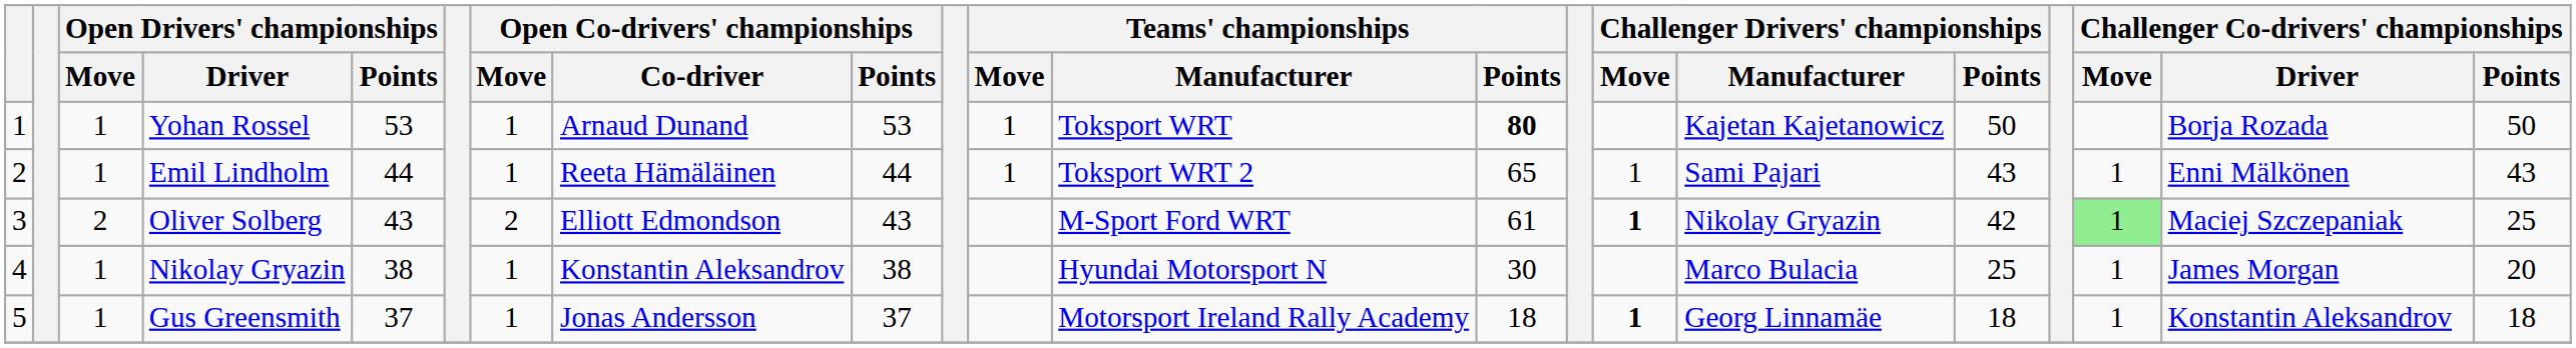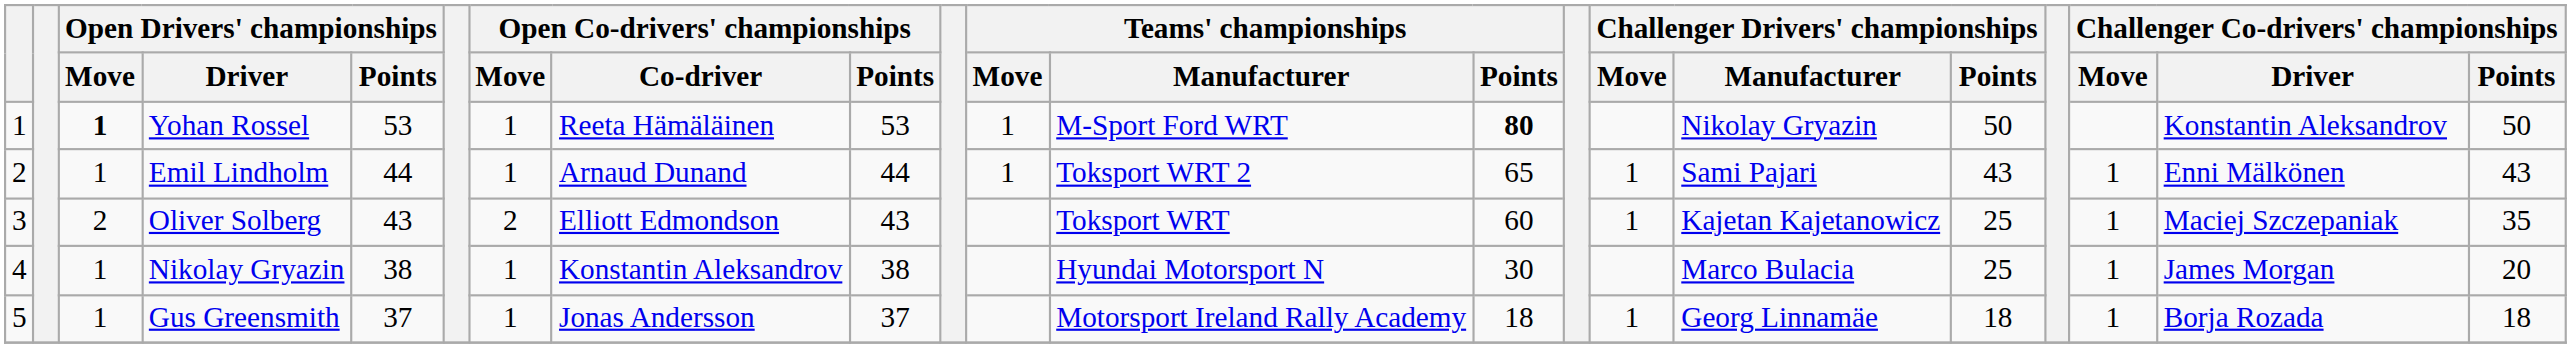Yohan Rossel | Open Drivers' championships / Move: normal -> bold
Yohan Rossel | Open Co-drivers' championships / Co-driver: Arnaud Dunand -> Reeta Hämäläinen
Yohan Rossel | Teams' championships / Manufacturer: Toksport WRT -> M-Sport Ford WRT
Yohan Rossel | Challenger Drivers' championships / Manufacturer: Kajetan Kajetanowicz -> Nikolay Gryazin
Yohan Rossel | Challenger Co-drivers' championships / Driver: Borja Rozada -> Konstantin Aleksandrov
Emil Lindholm | Open Co-drivers' championships / Co-driver: Reeta Hämäläinen -> Arnaud Dunand
Oliver Solberg | Teams' championships / Manufacturer: M-Sport Ford WRT -> Toksport WRT
Oliver Solberg | Teams' championships / Points: 61 -> 60
Oliver Solberg | Challenger Drivers' championships / Move: bold -> normal
Oliver Solberg | Challenger Drivers' championships / Manufacturer: Nikolay Gryazin -> Kajetan Kajetanowicz
Oliver Solberg | Challenger Drivers' championships / Points: 42 -> 25
Oliver Solberg | Challenger Co-drivers' championships / Move: lightgreen background -> no background
Oliver Solberg | Challenger Co-drivers' championships / Points: 25 -> 35
Gus Greensmith | Challenger Drivers' championships / Move: bold -> normal
Gus Greensmith | Challenger Co-drivers' championships / Driver: Konstantin Aleksandrov -> Borja Rozada
